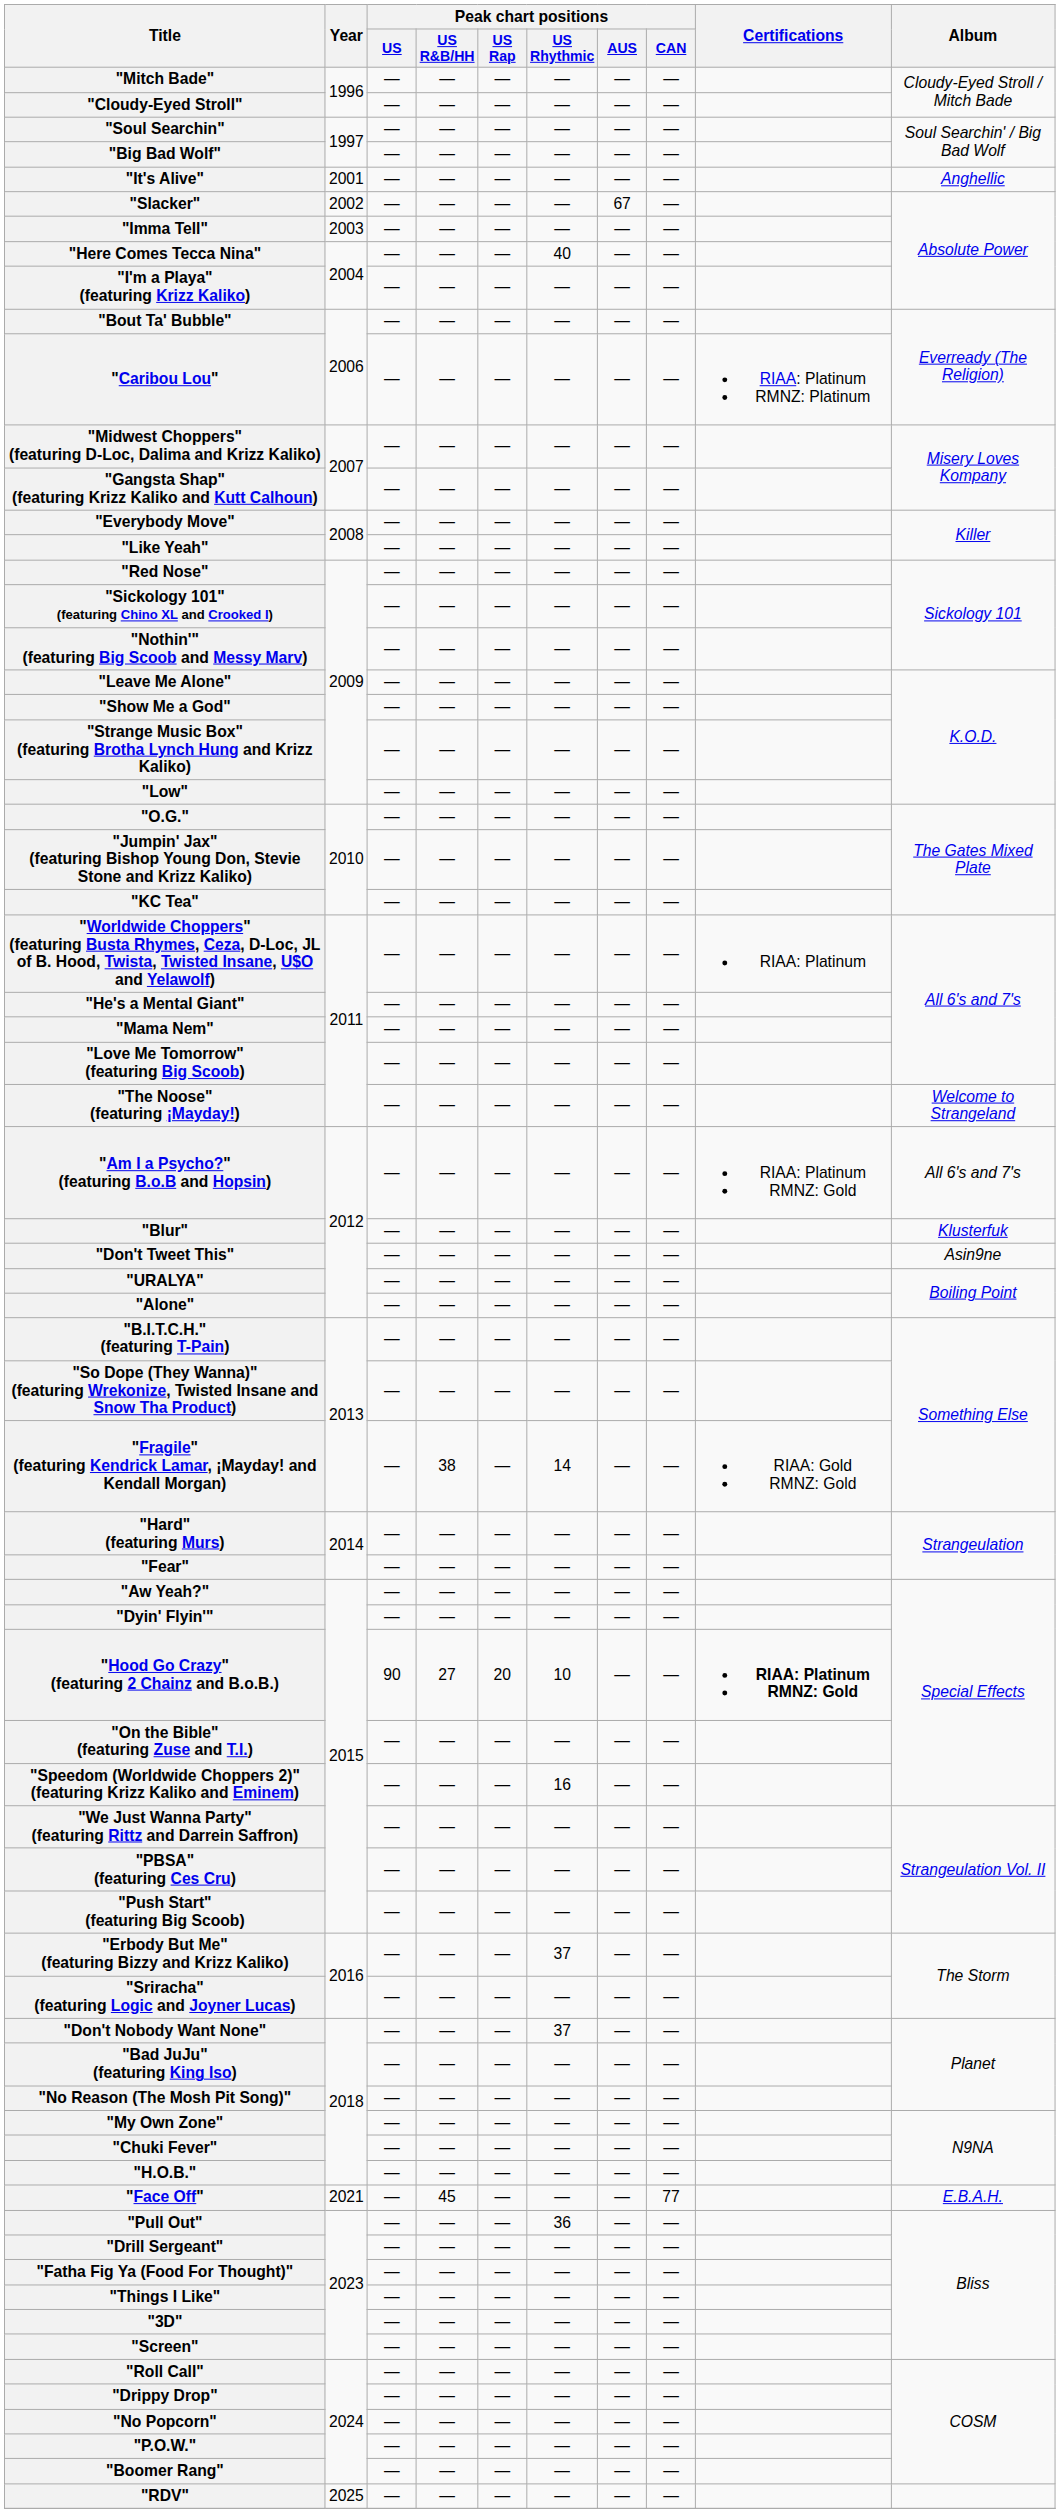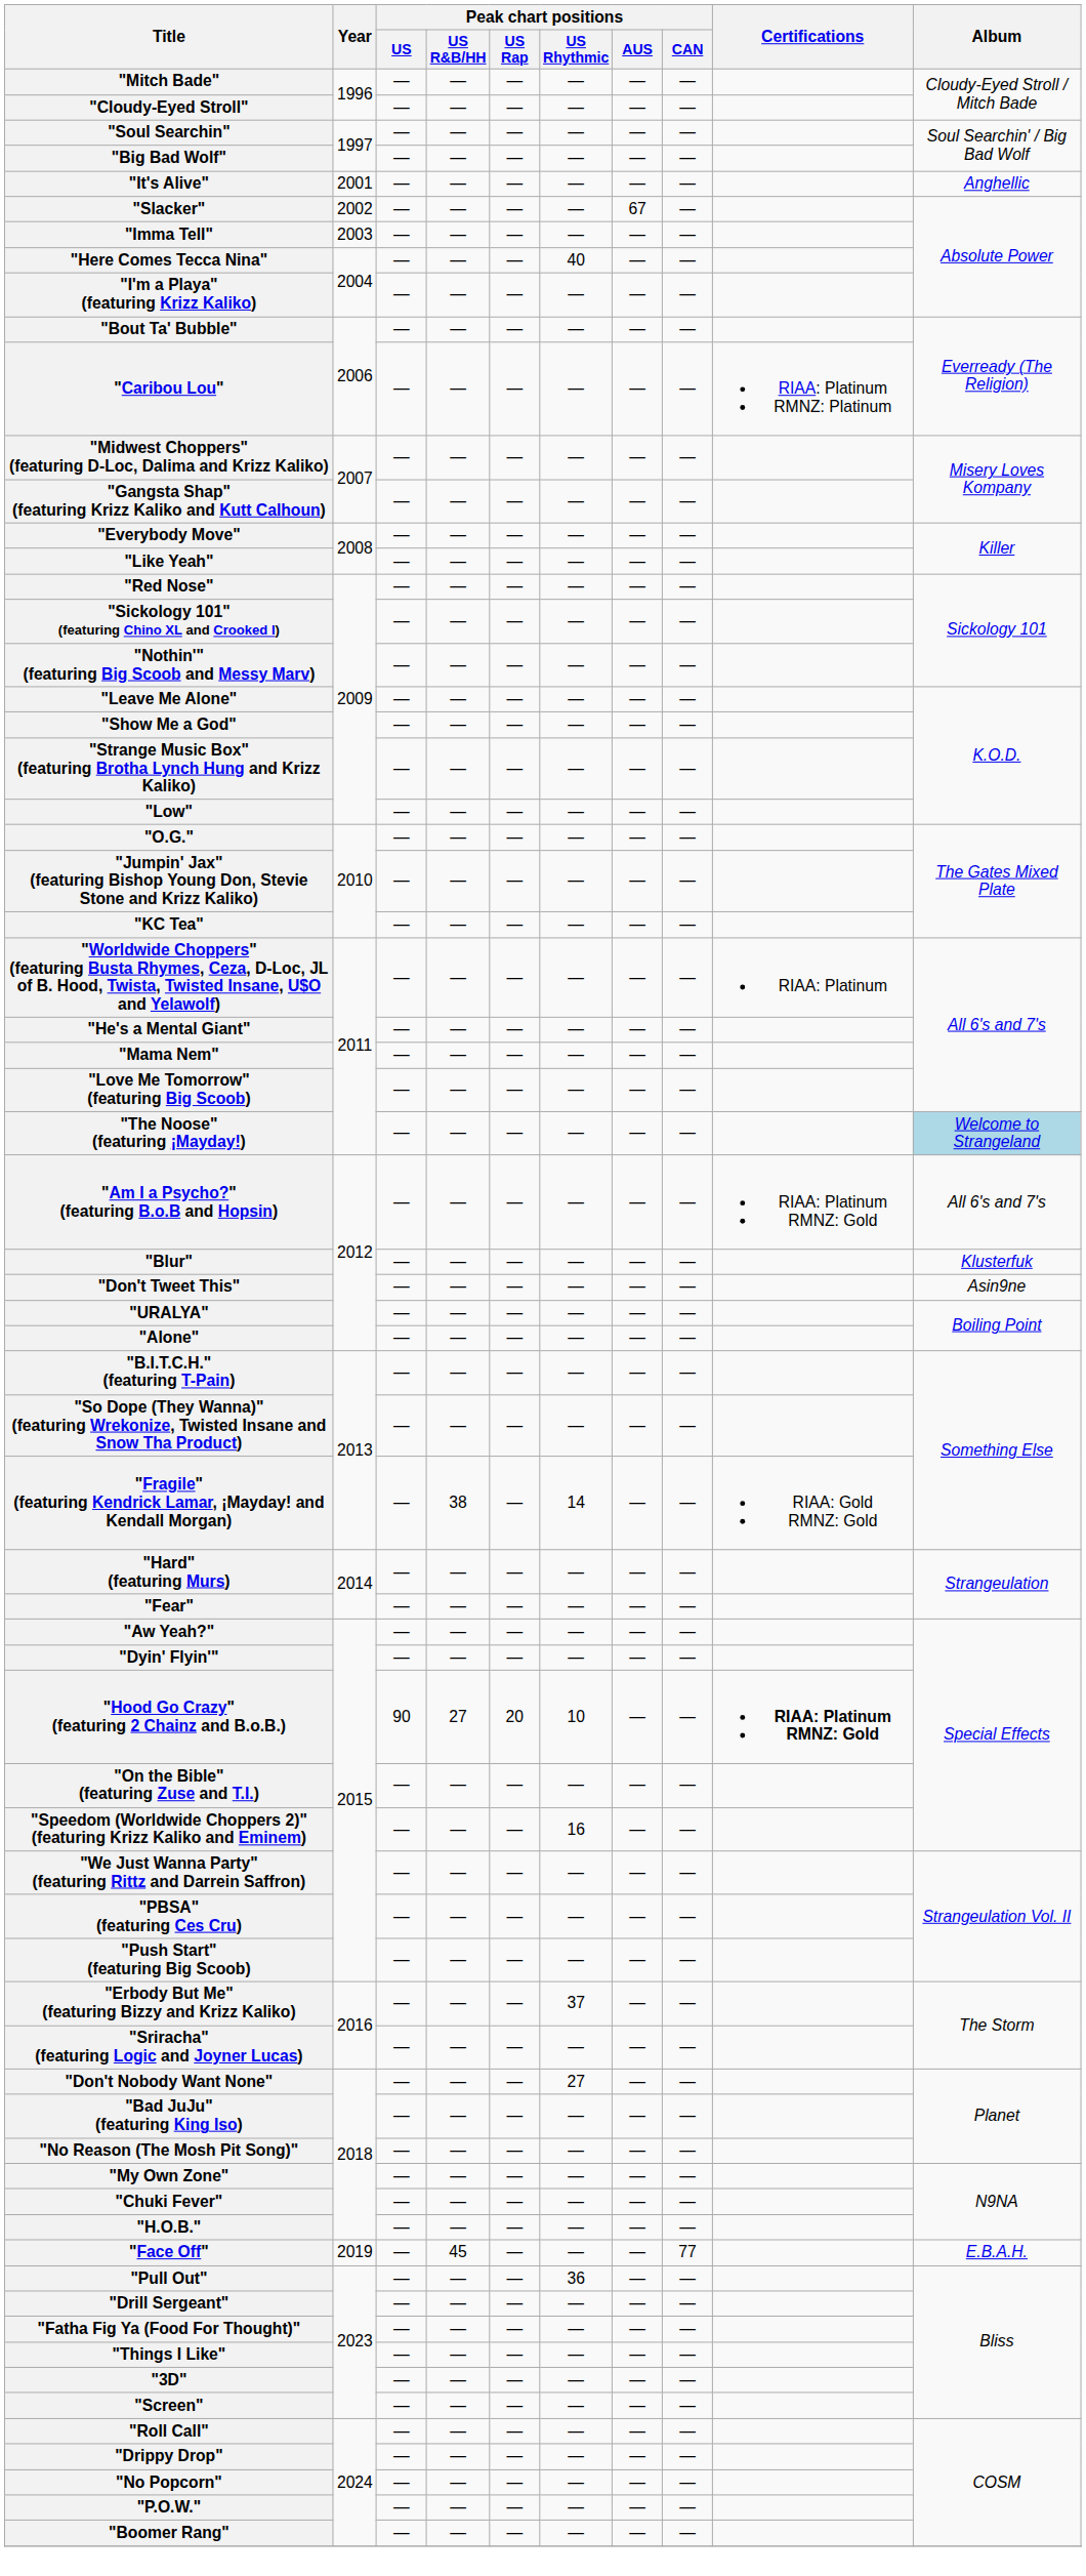"The Noose" (featuring ¡Mayday!) | Album: no background -> lightblue background
"Don't Nobody Want None" | Peak chart positions / US Rhythmic: 37 -> 27
"Face Off" | Year: 2021 -> 2019
- row: "RDV" | 2025 | — | — | — | — | — | —
